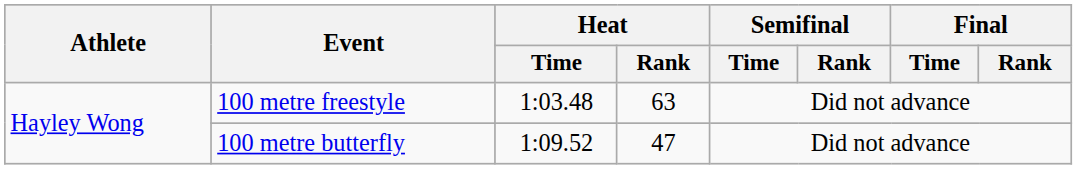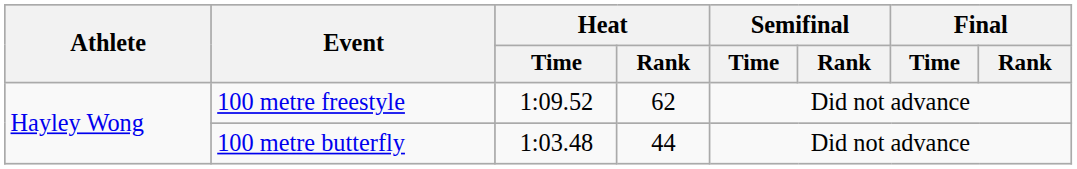100 metre freestyle | Heat / Time: 1:03.48 -> 1:09.52
100 metre freestyle | Heat / Rank: 63 -> 62
100 metre butterfly | Heat / Time: 1:09.52 -> 1:03.48
100 metre butterfly | Heat / Rank: 47 -> 44
